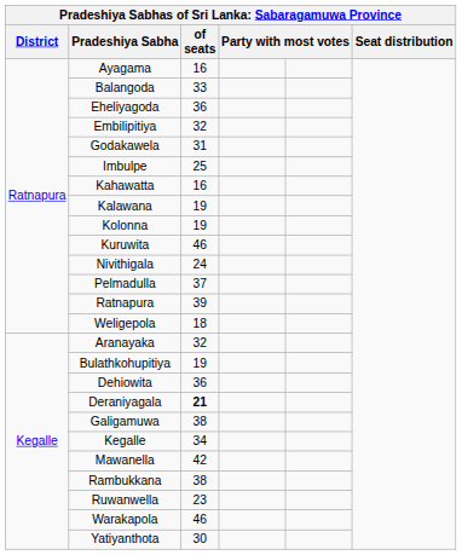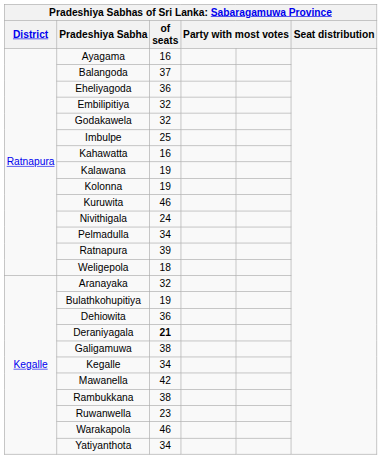Balangoda | of seats: 33 -> 37
Godakawela | of seats: 31 -> 32
Pelmadulla | of seats: 37 -> 34
Yatiyanthota | of seats: 30 -> 34
